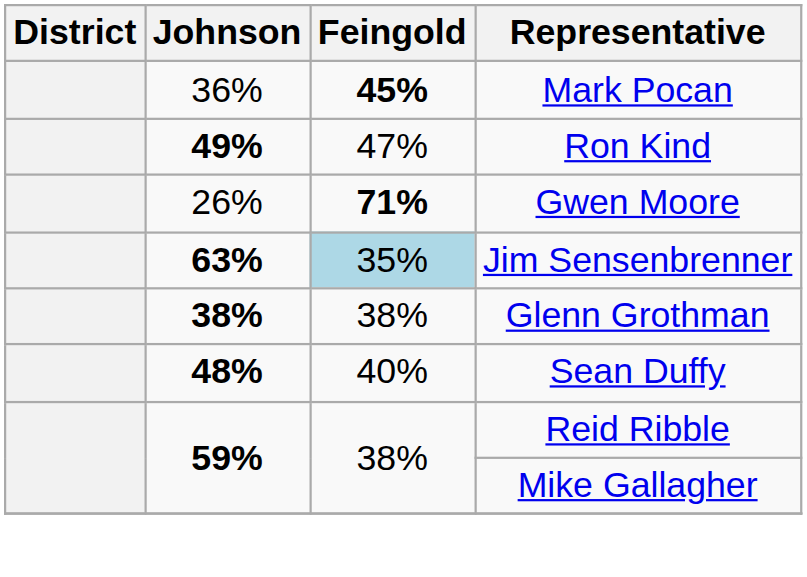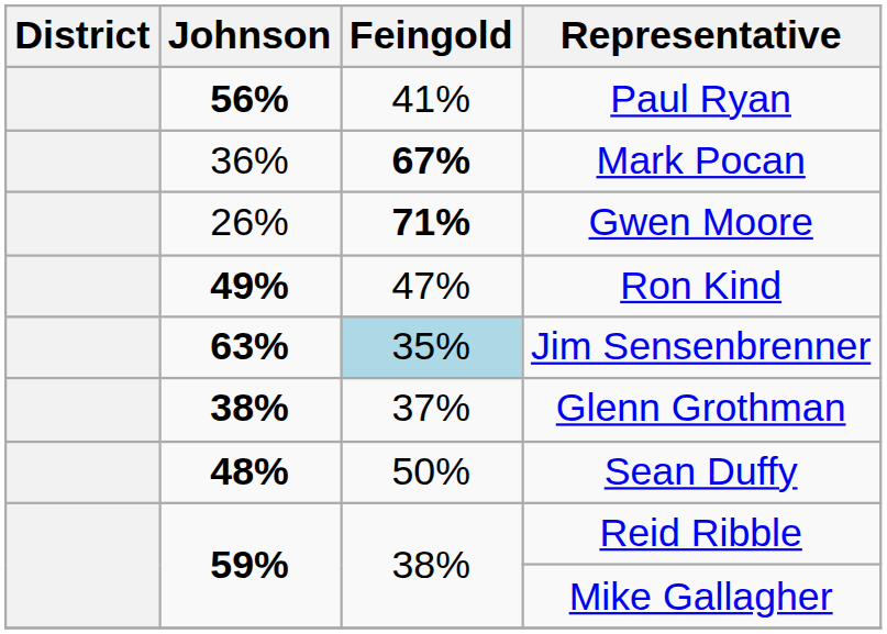+ row: 56% | 41% | Paul Ryan
Mark Pocan | Feingold: 45% -> 67%
rows swapped: Ron Kind <-> Gwen Moore
Glenn Grothman | Feingold: 38% -> 37%
Sean Duffy | Feingold: 40% -> 50%
